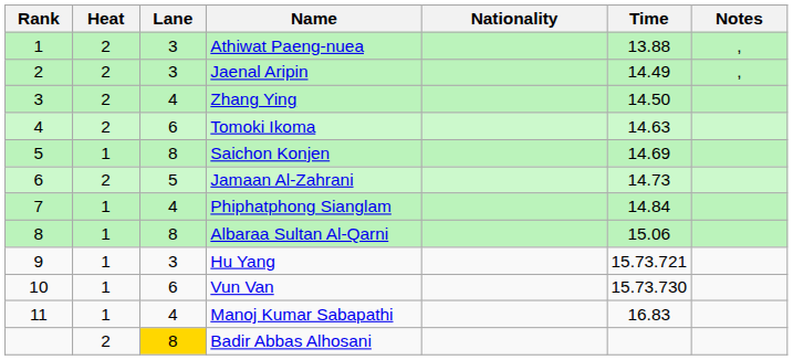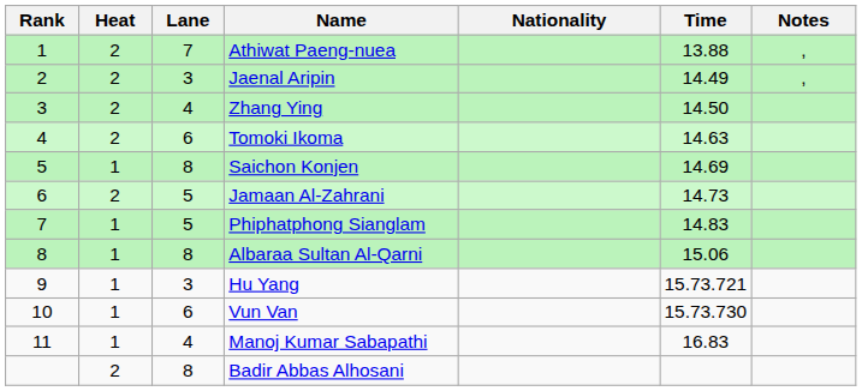Athiwat Paeng-nuea | Lane: 3 -> 7
Phiphatphong Sianglam | Lane: 4 -> 5
Phiphatphong Sianglam | Time: 14.84 -> 14.83
Badir Abbas Alhosani | Lane: gold background -> no background
